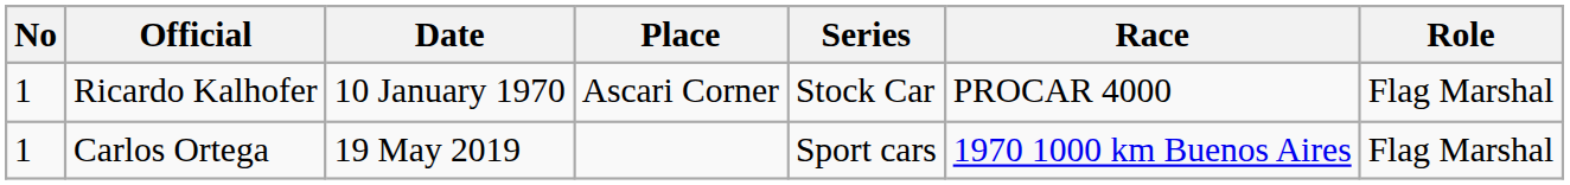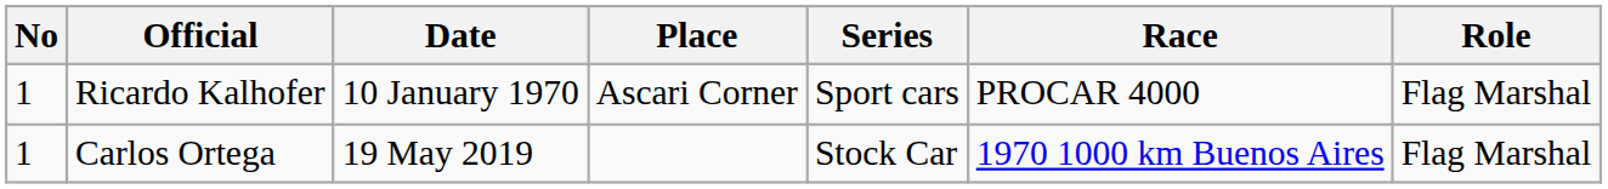Ricardo Kalhofer | Series: Stock Car -> Sport cars
Carlos Ortega | Series: Sport cars -> Stock Car
